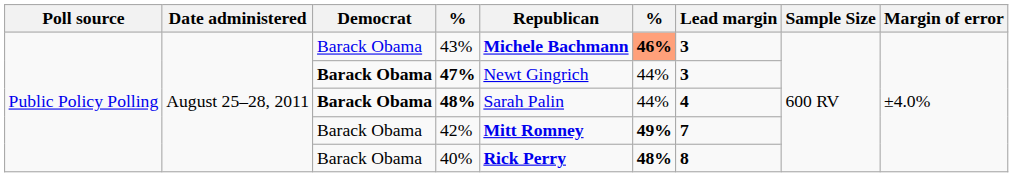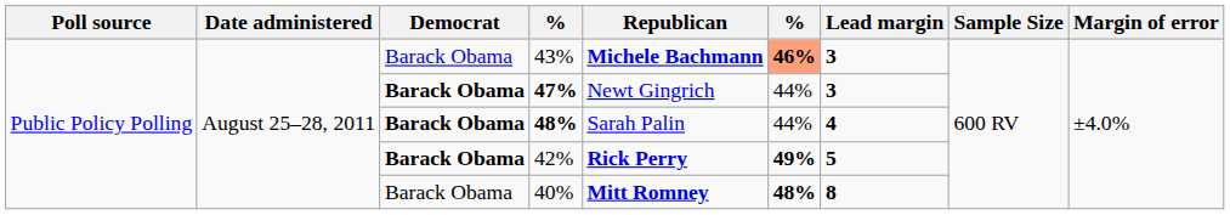42% | Democrat: normal -> bold
42% | Republican: Mitt Romney -> Rick Perry
42% | Lead margin: 7 -> 5
40% | Republican: Rick Perry -> Mitt Romney
